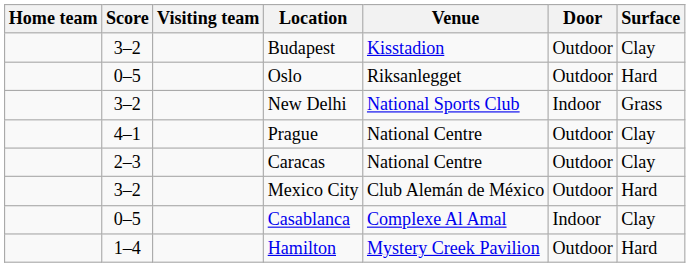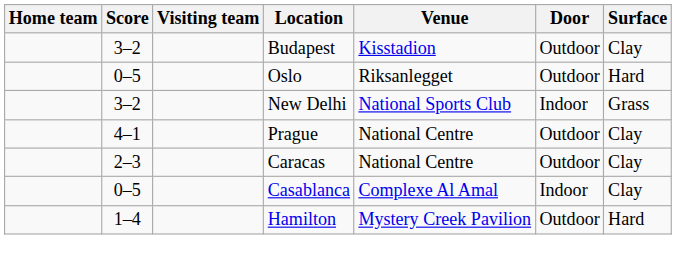- row: 3–2 | Mexico City | Club Alemán de México | Outdoor | Hard
